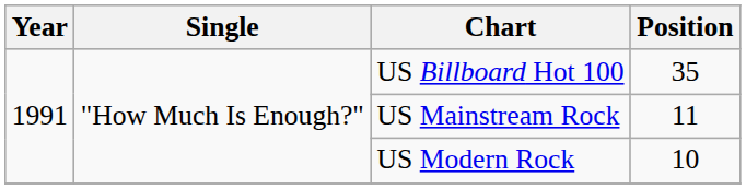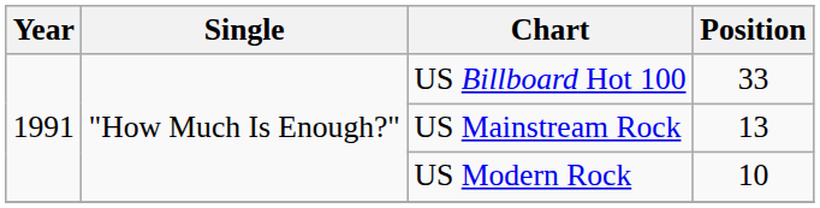US Billboard Hot 100 | Position: 35 -> 33
US Mainstream Rock | Position: 11 -> 13
